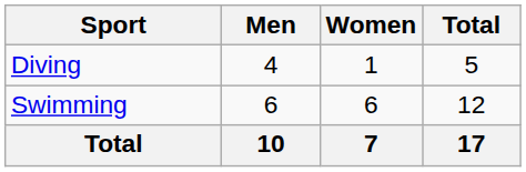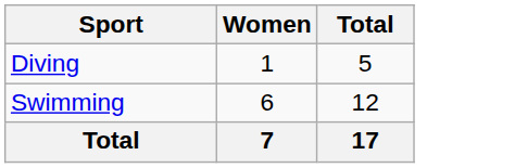- column: Men | 4 | 6 | 10
